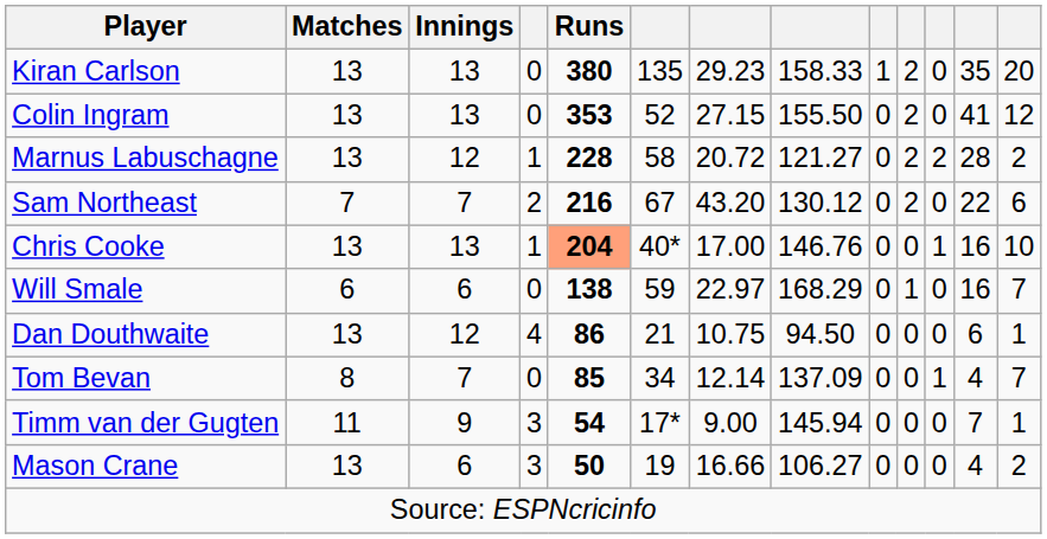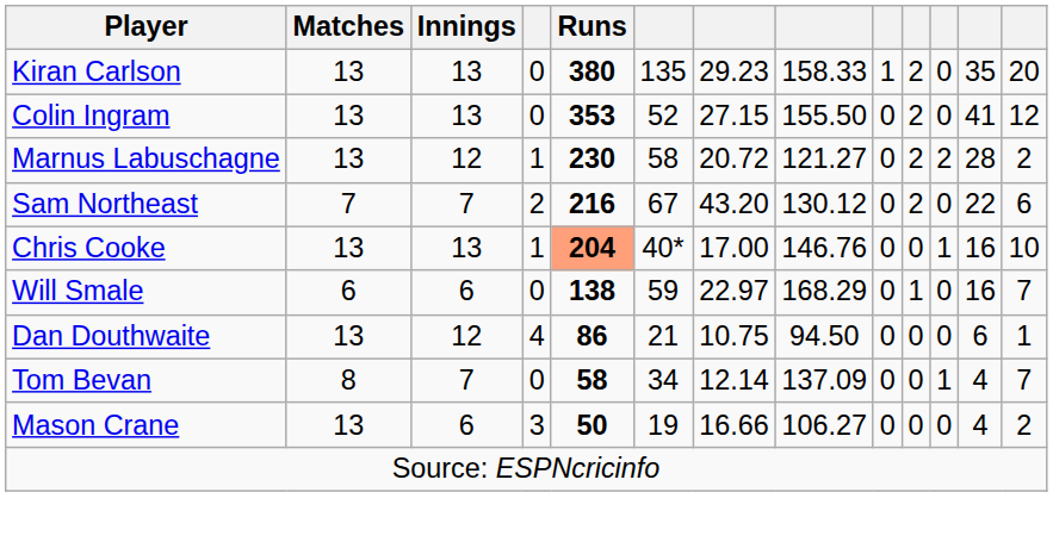Marnus Labuschagne | Runs: 228 -> 230
Tom Bevan | Runs: 85 -> 58
- row: Timm van der Gugten | 11 | 9 | 3 | 54 | 17* | 9.00 | 145.94 | 0 | 0 | 0 | 7 | 1
